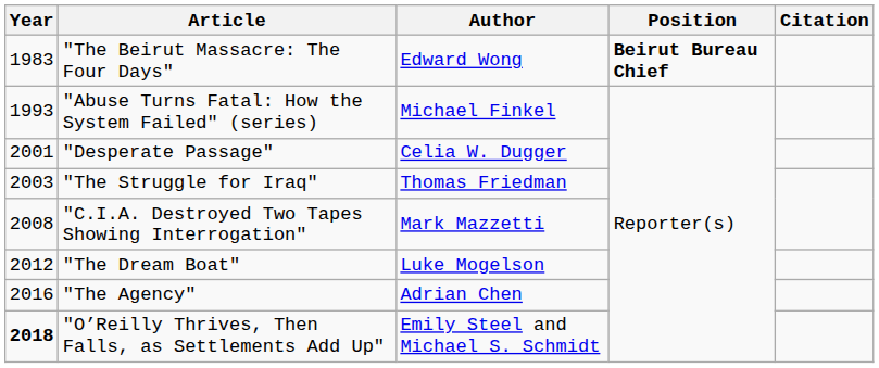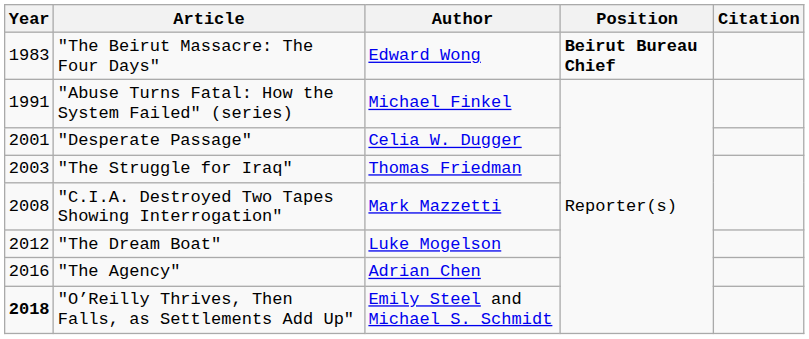"Abuse Turns Fatal: How the System Failed" (series) | Year: 1993 -> 1991
